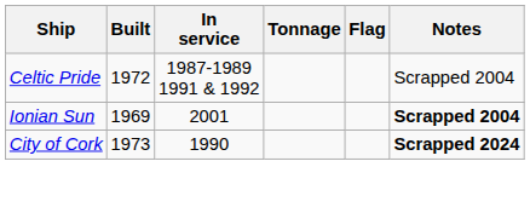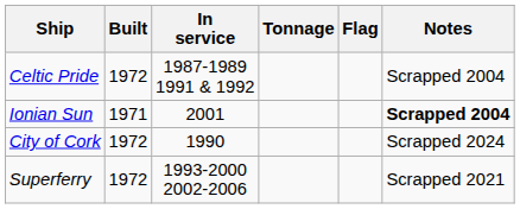Ionian Sun | Built: 1969 -> 1971
City of Cork | Built: 1973 -> 1972
City of Cork | Notes: bold -> normal
+ row: Superferry | 1972 | 1993-2000 2002-2006 | Scrapped 2021
